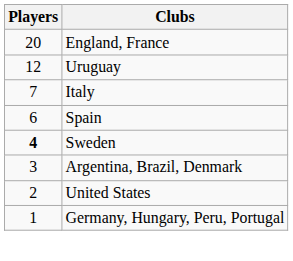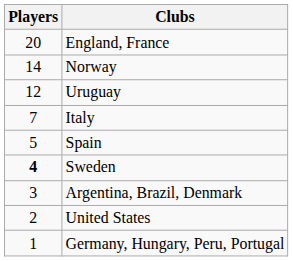+ row: 14 | Norway
Spain | Players: 6 -> 5
